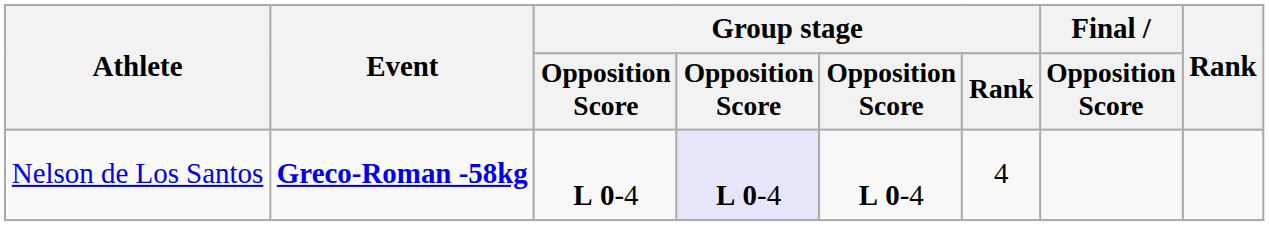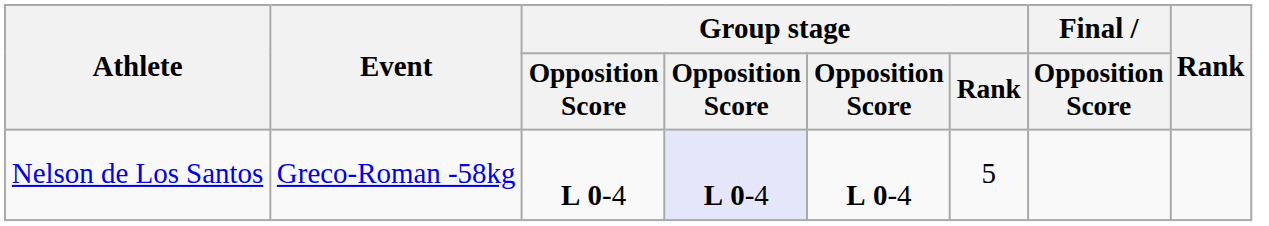Nelson de Los Santos | Event: bold -> normal
Nelson de Los Santos | Group stage / Rank: 4 -> 5
